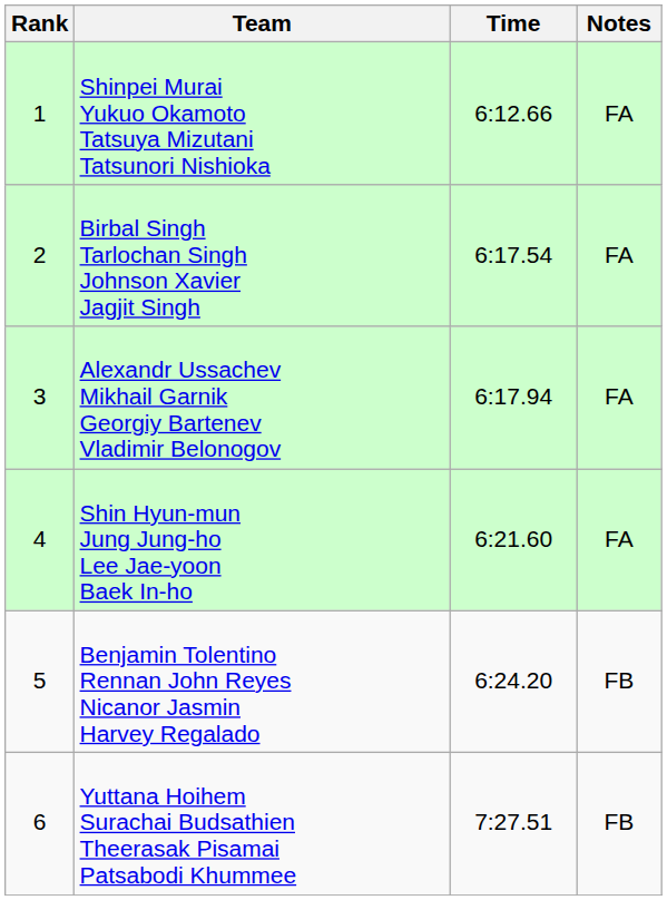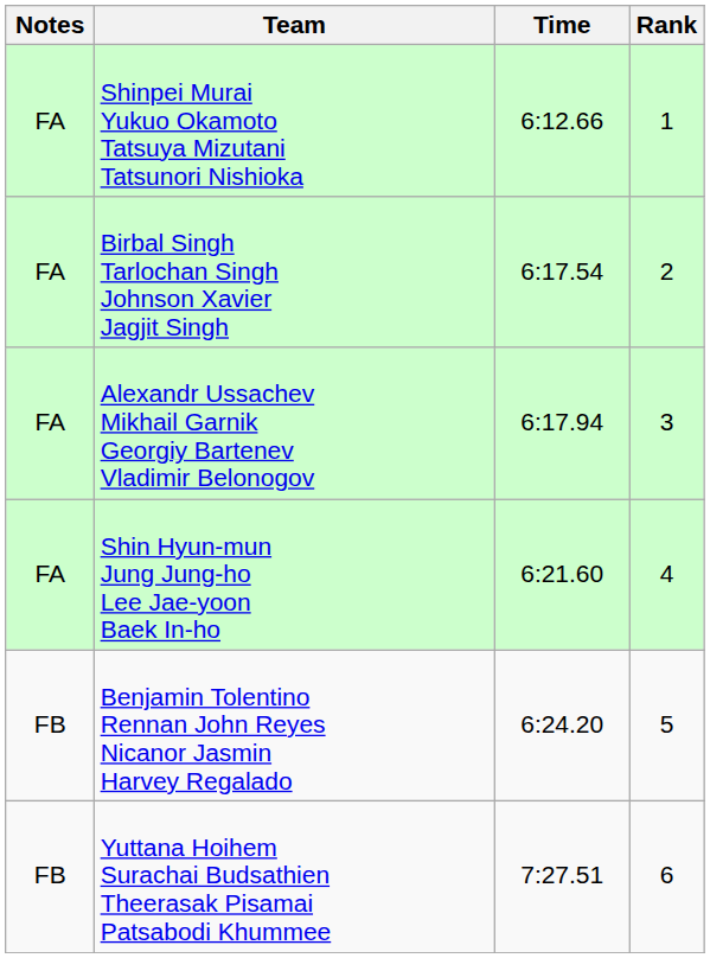columns swapped: Rank <-> Notes
